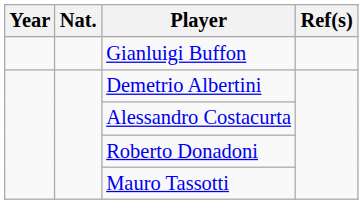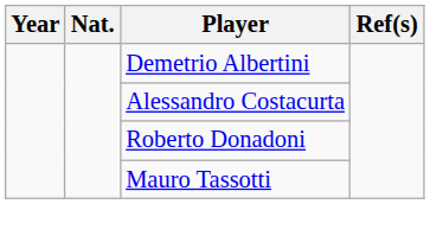- row: Gianluigi Buffon
